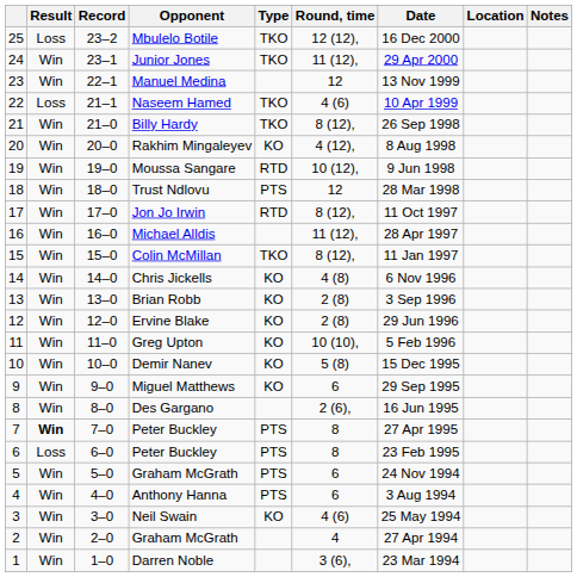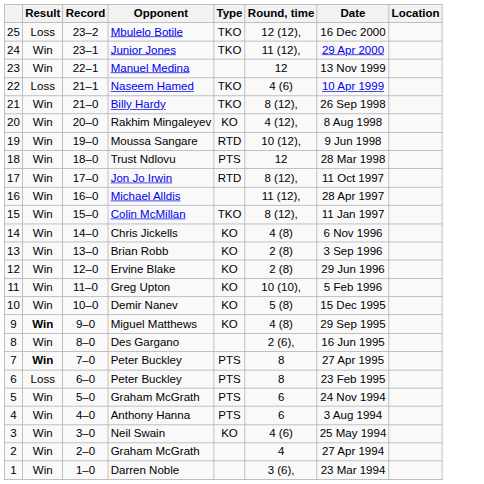- column: Notes
Miguel Matthews | Result: normal -> bold
Miguel Matthews | Round, time: 6 -> 4 (8)
